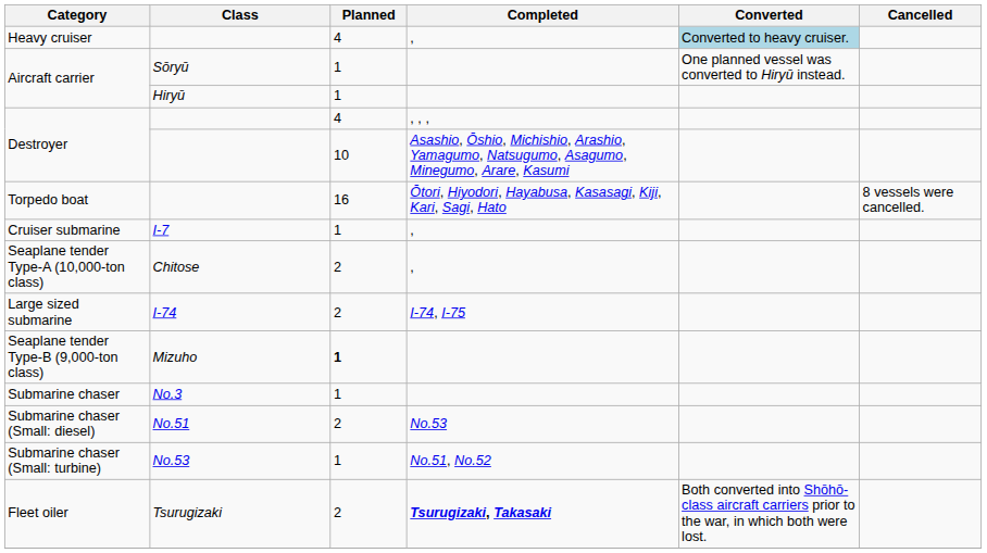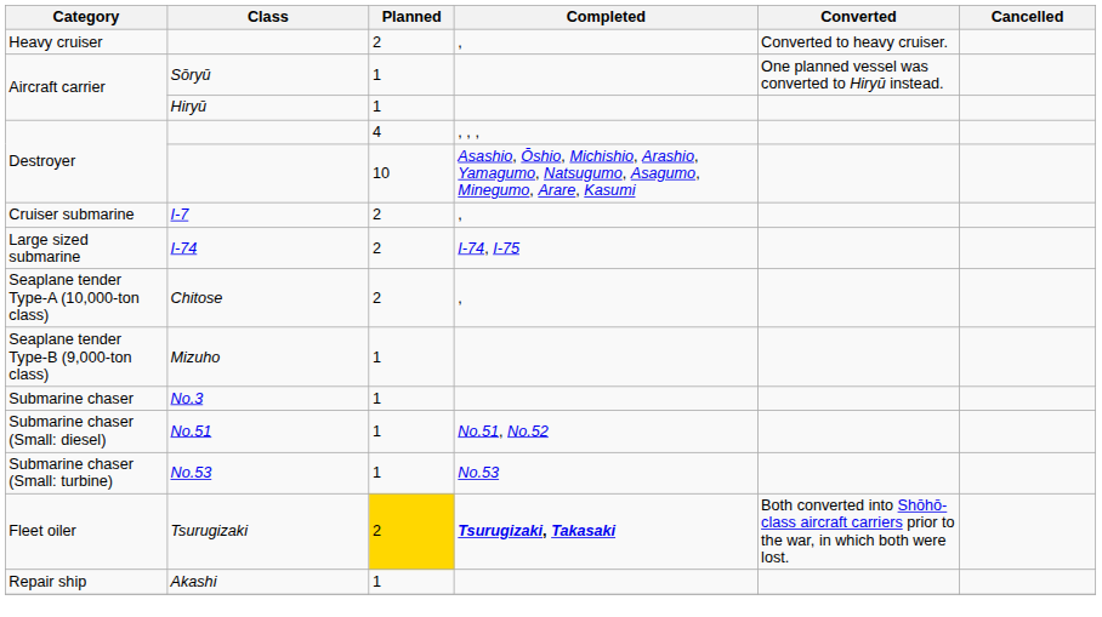Heavy cruiser | Planned: 4 -> 2
Heavy cruiser | Converted: lightblue background -> no background
- row: Torpedo boat | 16 | Ōtori, Hiyodori, Hayabusa, Kasasagi, Kiji, Kari, Sagi, Hato | 8 vessels were cancelled.
Cruiser submarine | Planned: 1 -> 2
rows swapped: Large sized submarine <-> Seaplane tender Type-A (10,000-ton class)
Seaplane tender Type-B (9,000-ton class) | Planned: bold -> normal
Submarine chaser (Small: diesel) | Planned: 2 -> 1
Submarine chaser (Small: diesel) | Completed: No.53 -> No.51, No.52
Submarine chaser (Small: turbine) | Completed: No.51, No.52 -> No.53
Fleet oiler | Planned: no background -> gold background
+ row: Repair ship | Akashi | 1
